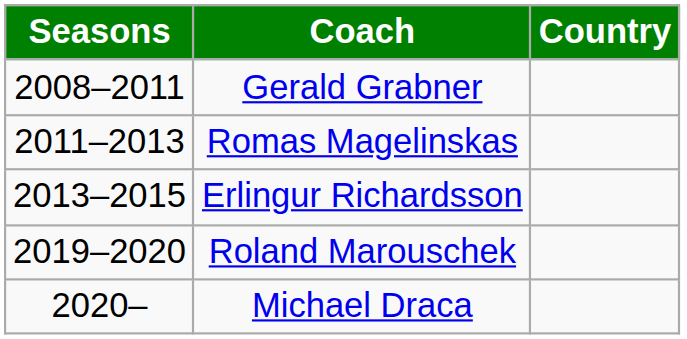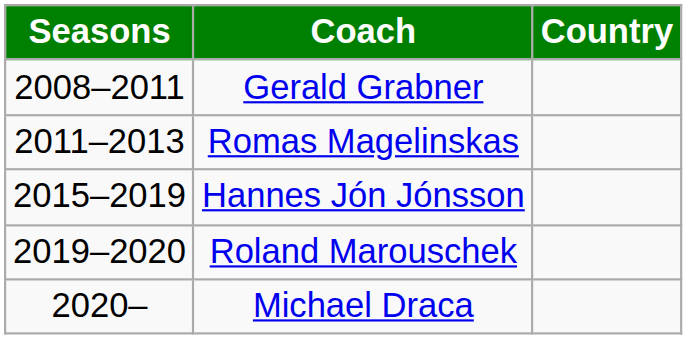- row: 2013–2015 | Erlingur Richardsson
+ row: 2015–2019 | Hannes Jón Jónsson
